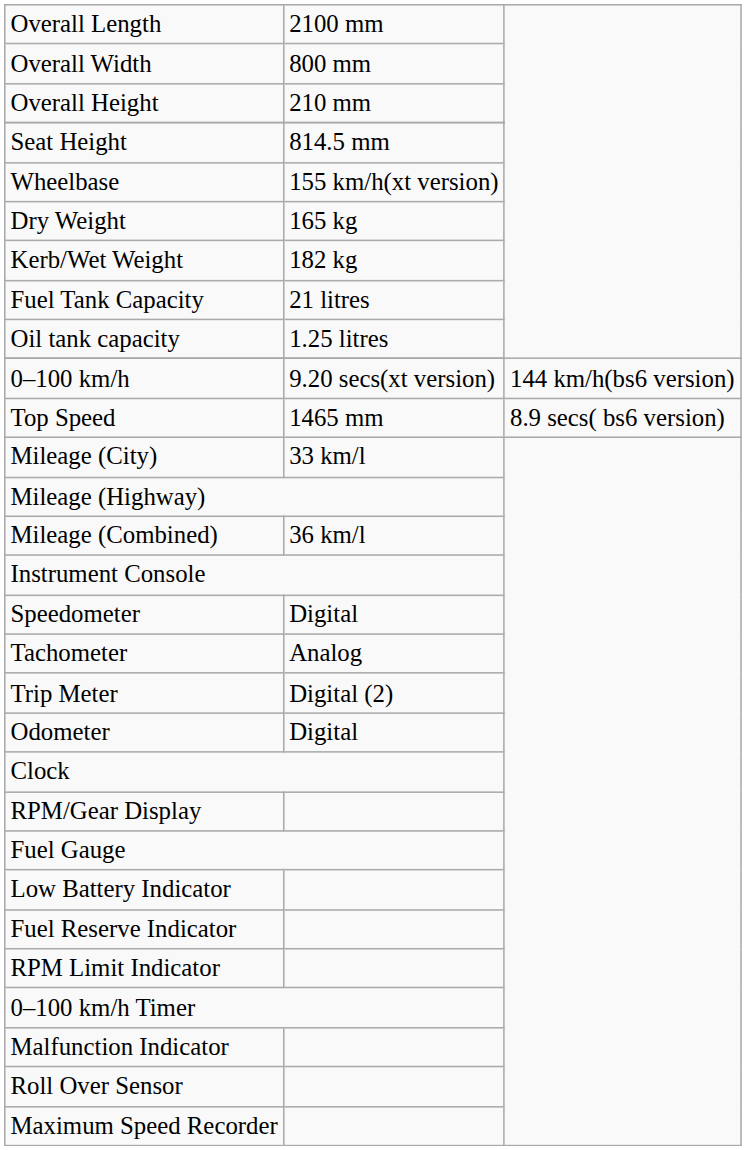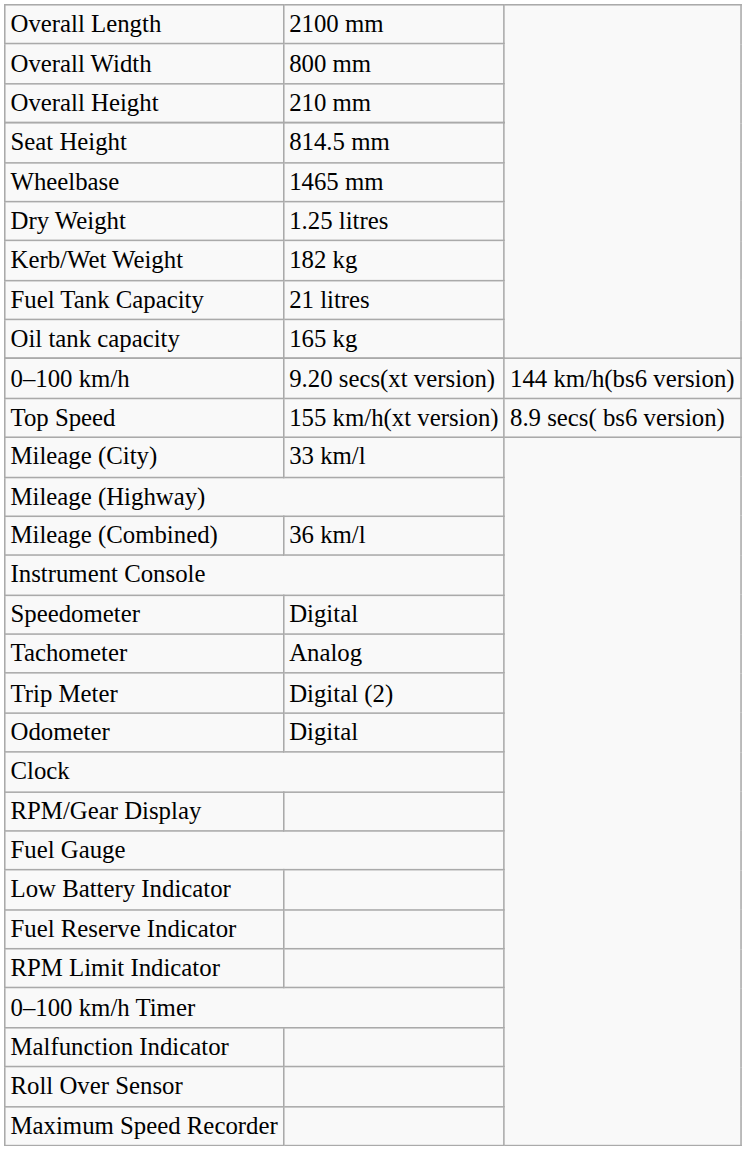Wheelbase | column 2: 155 km/h(xt version) -> 1465 mm
Dry Weight | column 2: 165 kg -> 1.25 litres
Oil tank capacity | column 2: 1.25 litres -> 165 kg
Top Speed | column 2: 1465 mm -> 155 km/h(xt version)
